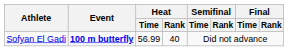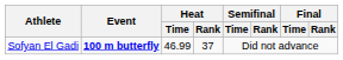Sofyan El Gadi | Heat / Time: 56.99 -> 46.99
Sofyan El Gadi | Heat / Rank: 40 -> 37
